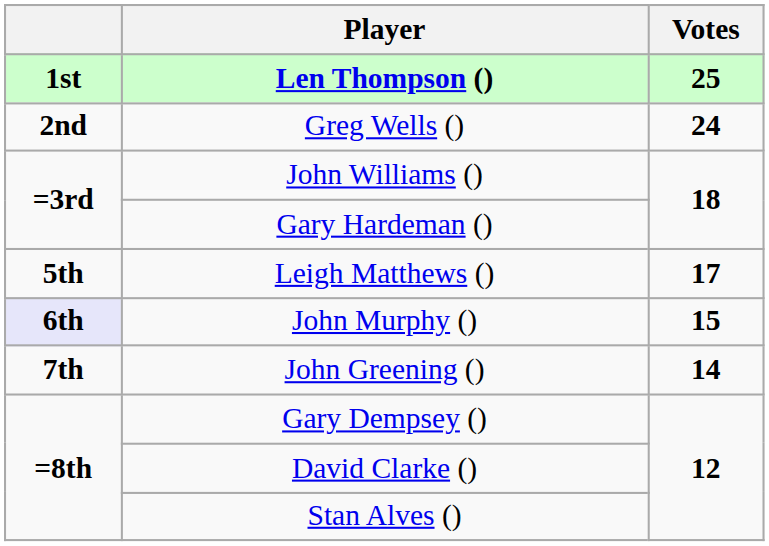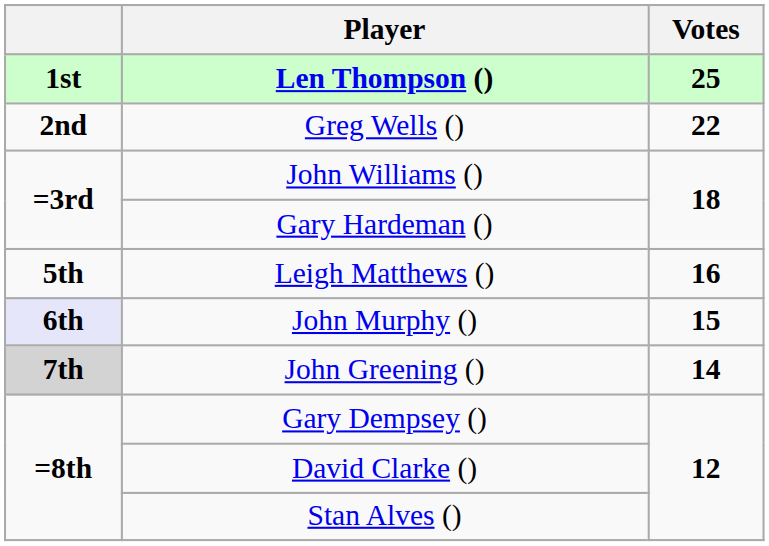Greg Wells () | Votes: 24 -> 22
Leigh Matthews () | Votes: 17 -> 16
John Greening () | column 1: no background -> lightgrey background
